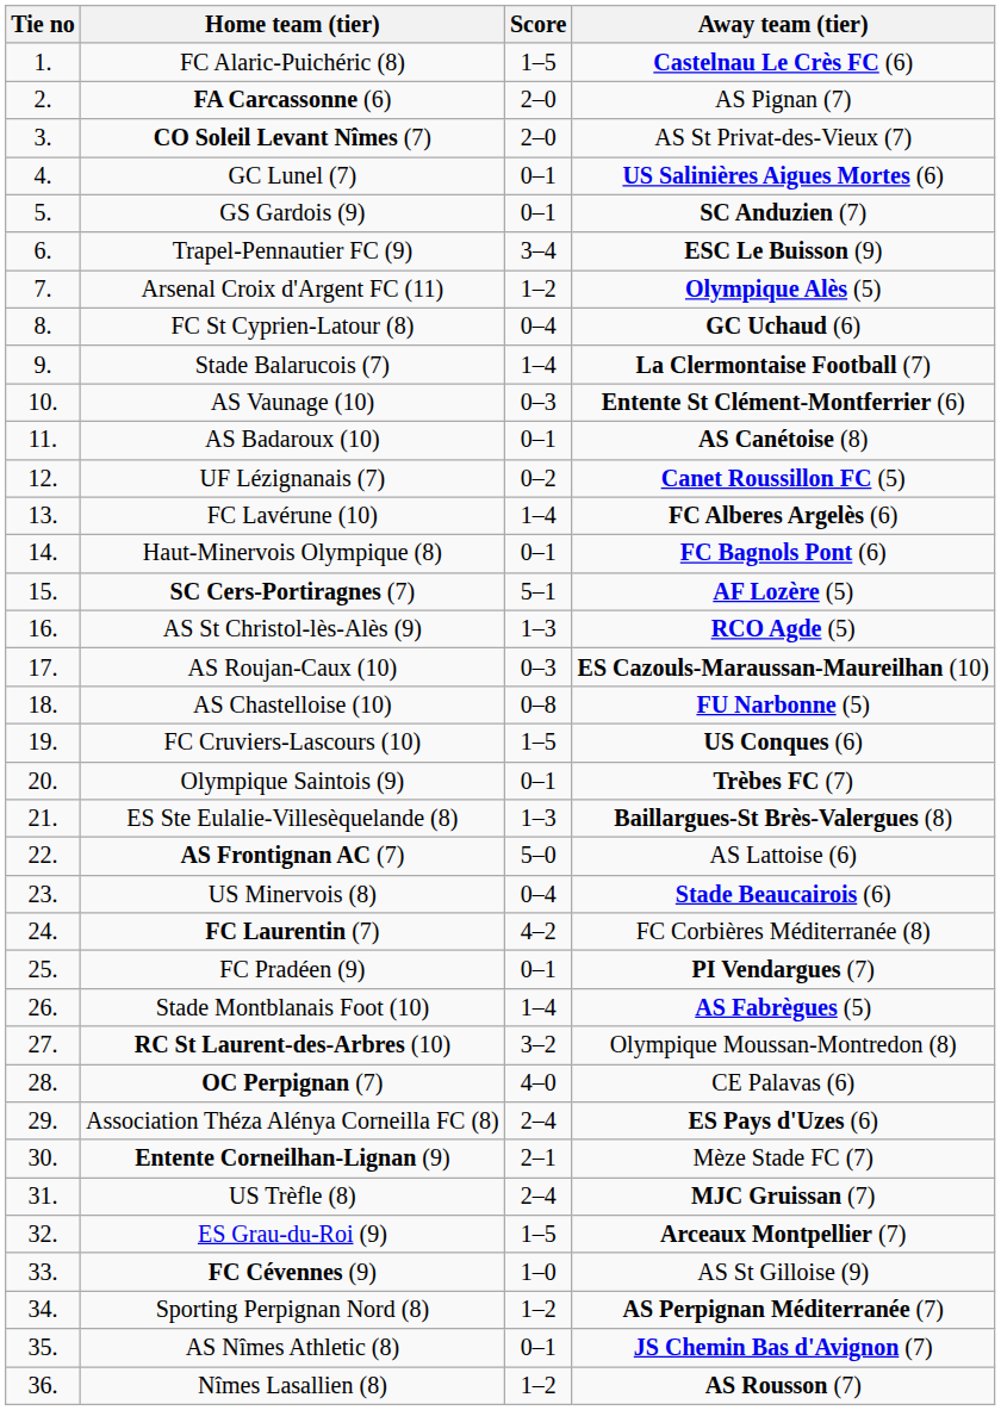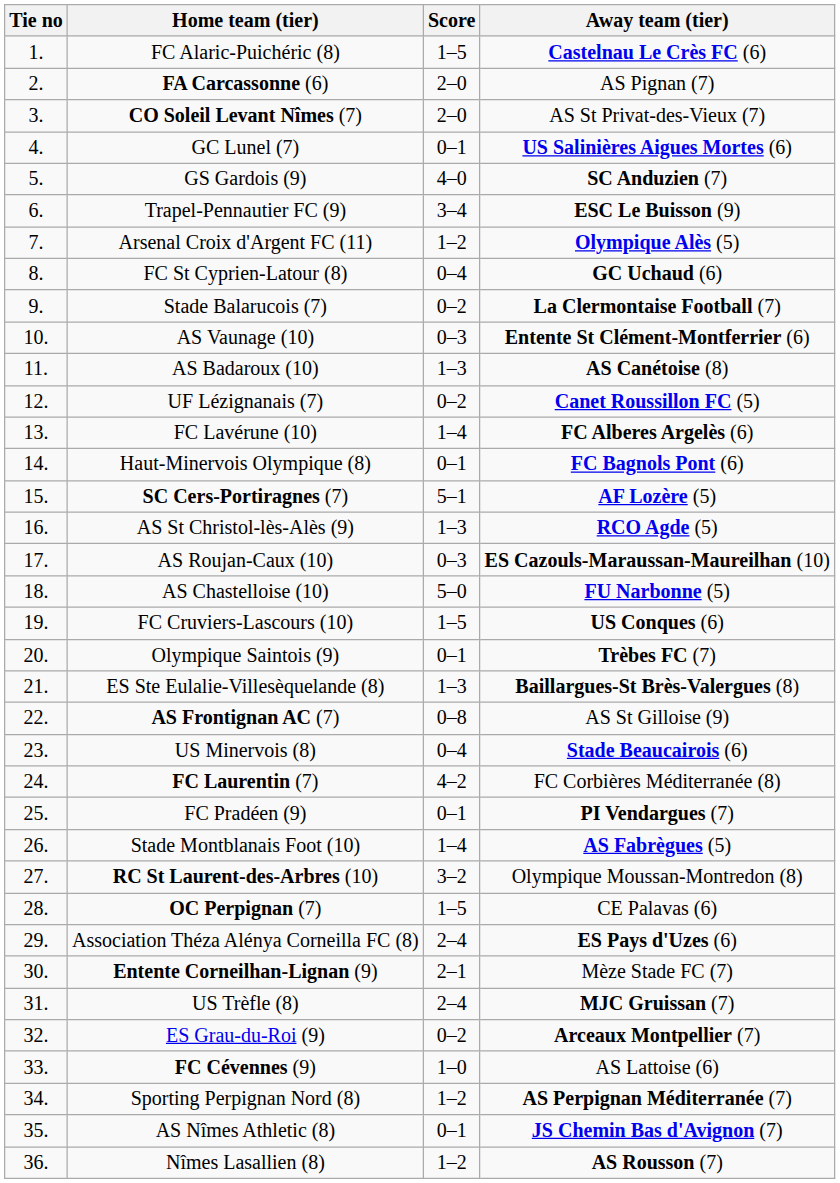GS Gardois (9) | Score: 0–1 -> 4–0
Stade Balarucois (7) | Score: 1–4 -> 0–2
AS Badaroux (10) | Score: 0–1 -> 1–3
AS Chastelloise (10) | Score: 0–8 -> 5–0
AS Frontignan AC (7) | Score: 5–0 -> 0–8
AS Frontignan AC (7) | Away team (tier): AS Lattoise (6) -> AS St Gilloise (9)
OC Perpignan (7) | Score: 4–0 -> 1–5
ES Grau-du-Roi (9) | Score: 1–5 -> 0–2
FC Cévennes (9) | Away team (tier): AS St Gilloise (9) -> AS Lattoise (6)
